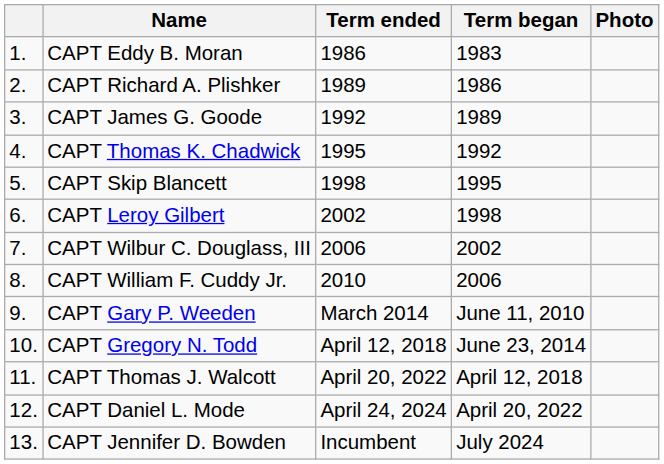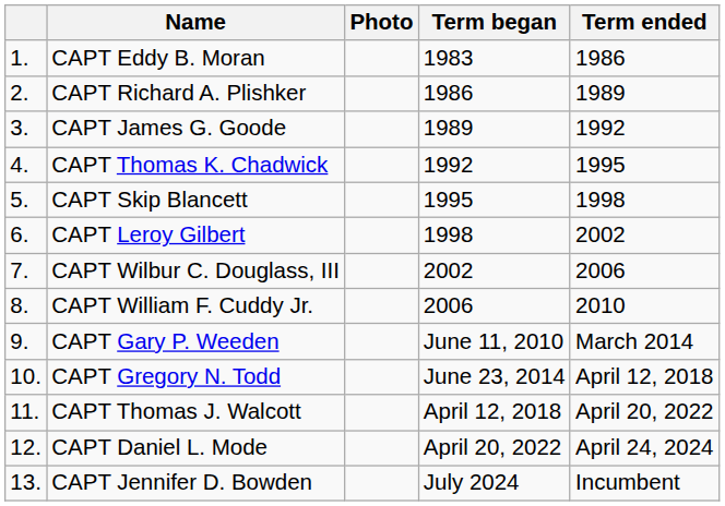columns swapped: Photo <-> Term ended
